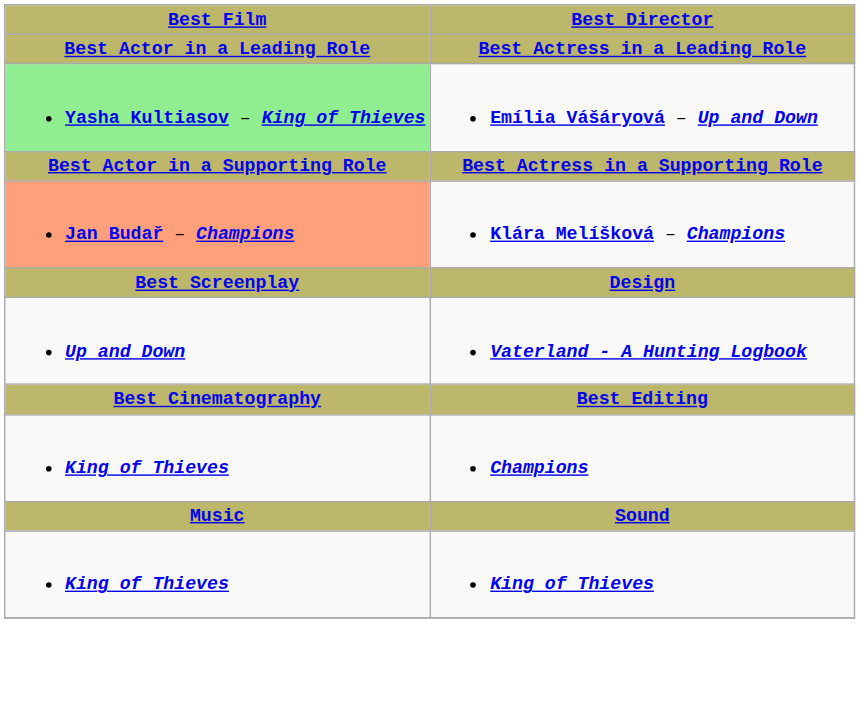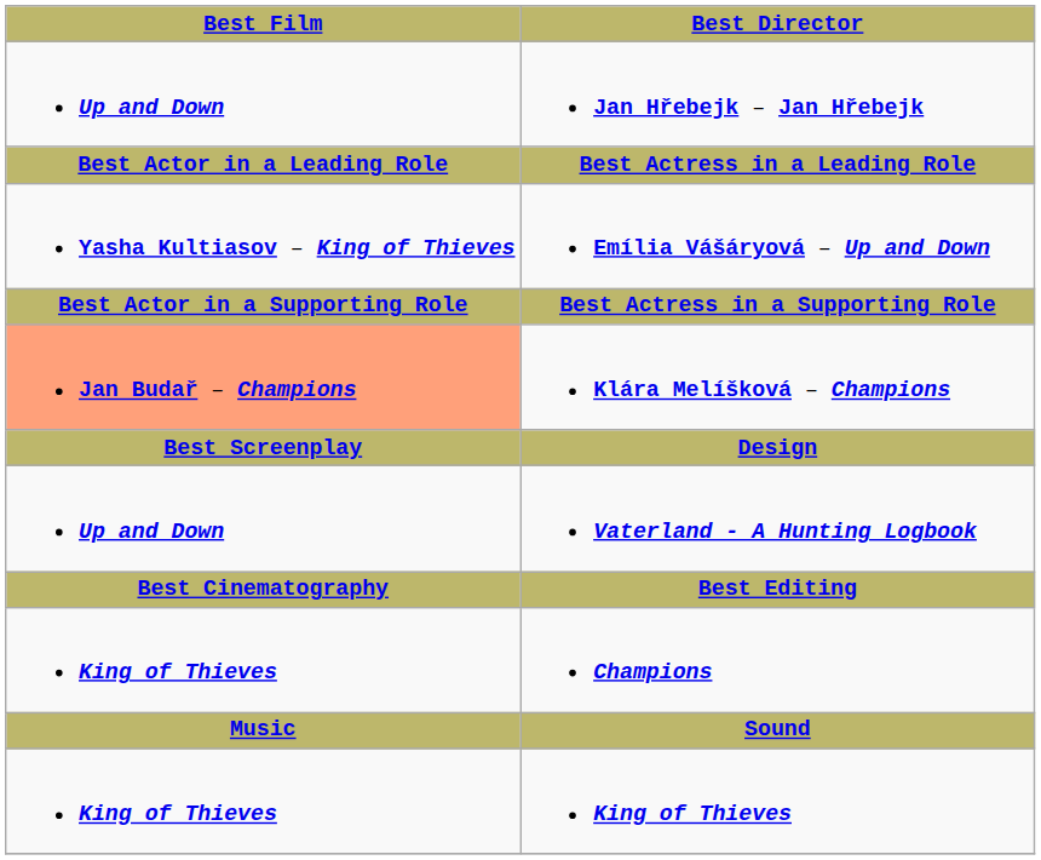+ row: Up and Down | Jan Hřebejk – Jan Hřebejk
Emília Vášáryová – Up and Down | Best Film: lightgreen background -> no background
